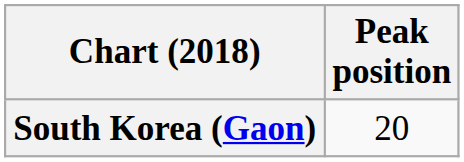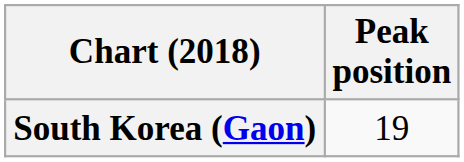South Korea (Gaon) | Peak position: 20 -> 19
